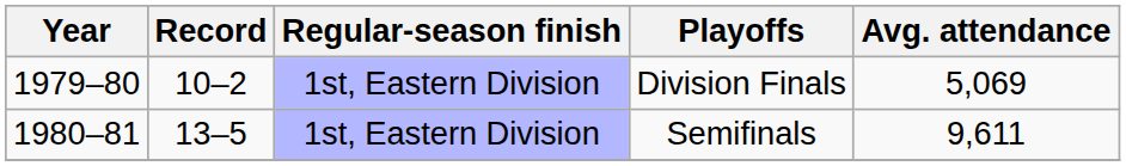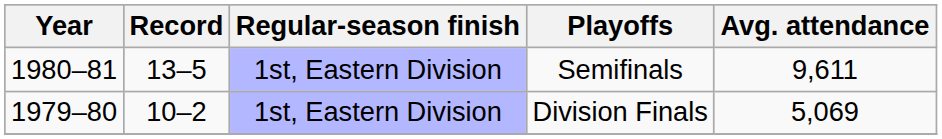rows swapped: Division Finals <-> Semifinals
